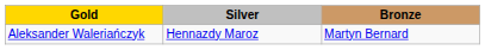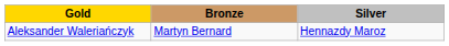columns swapped: Silver <-> Bronze
